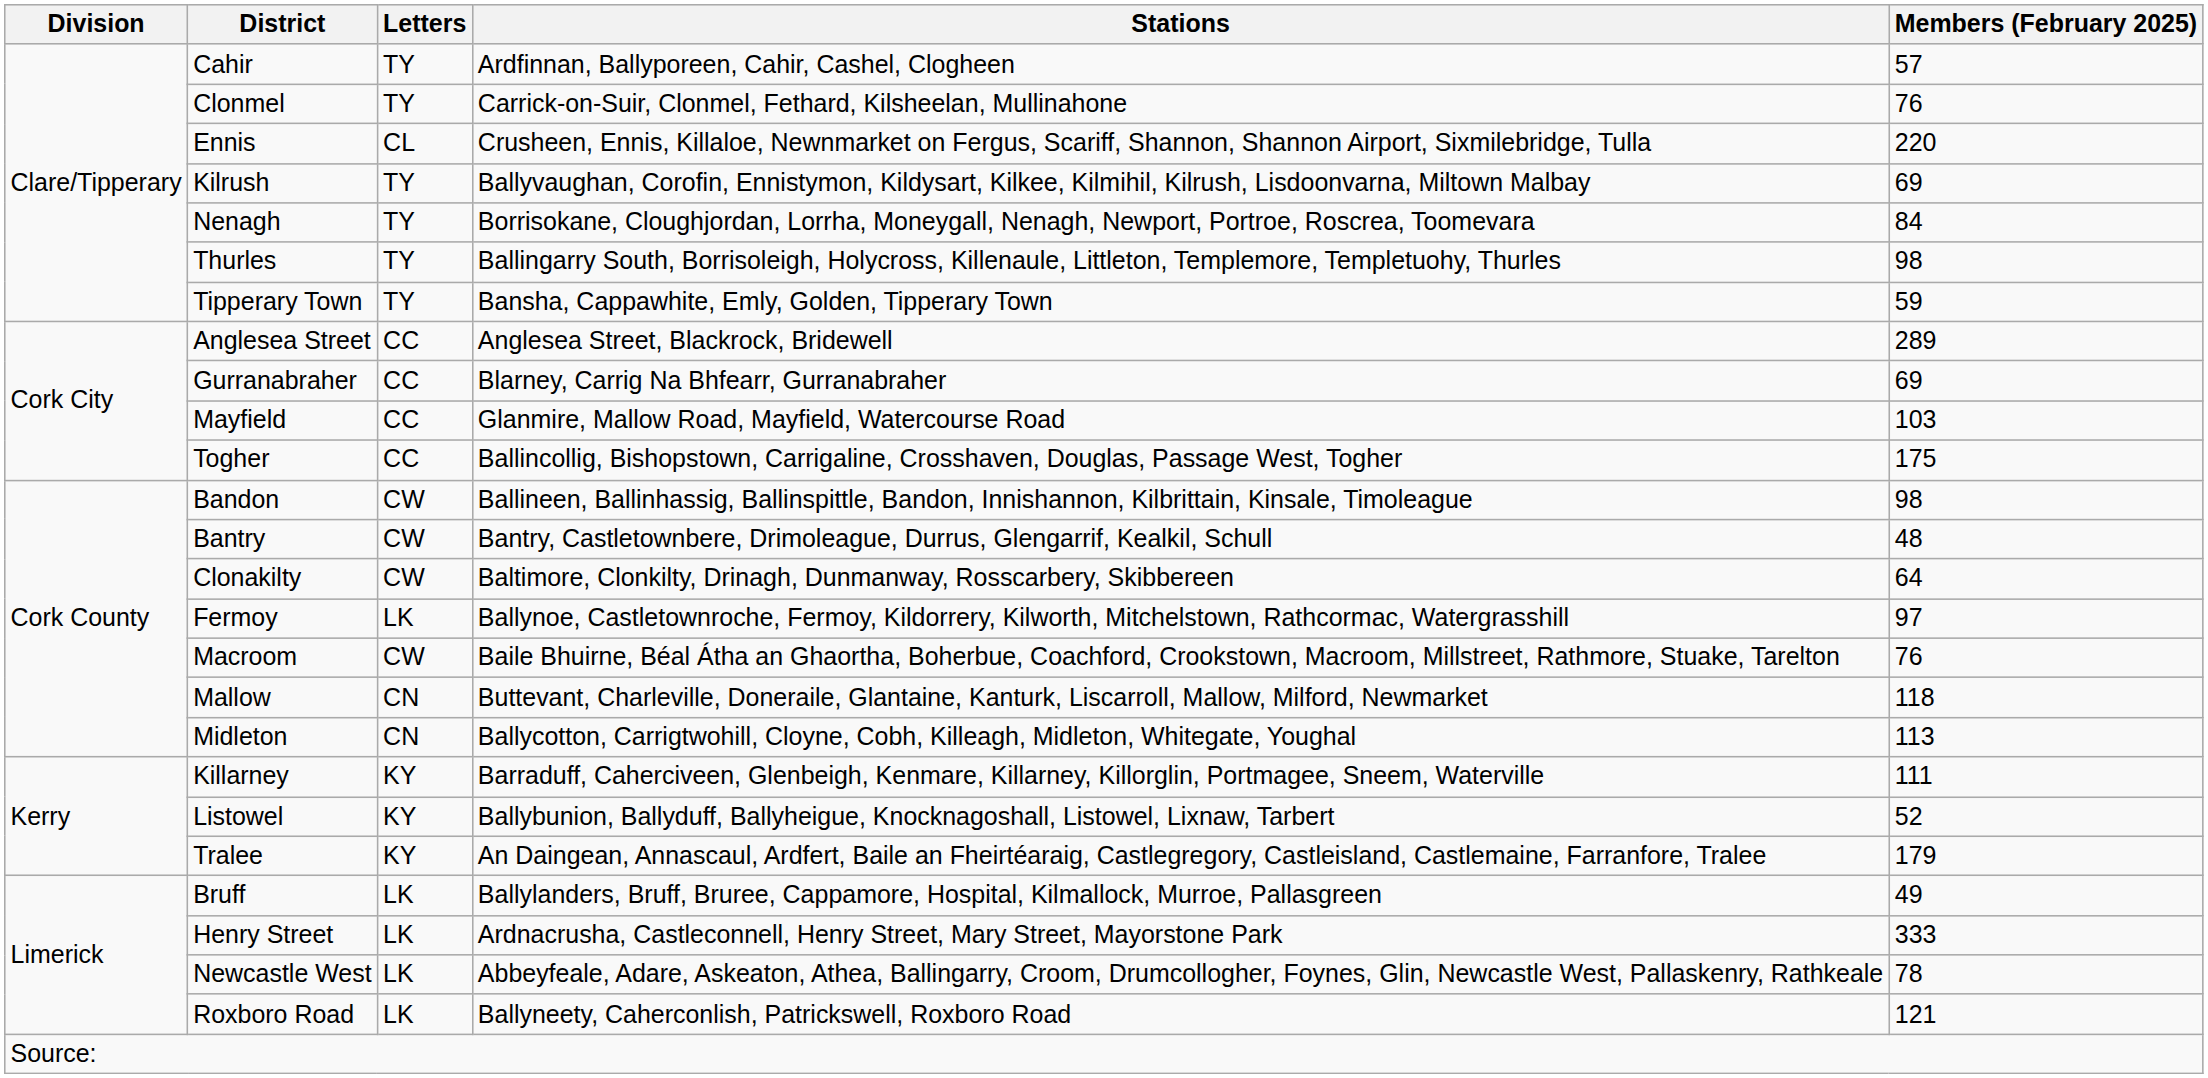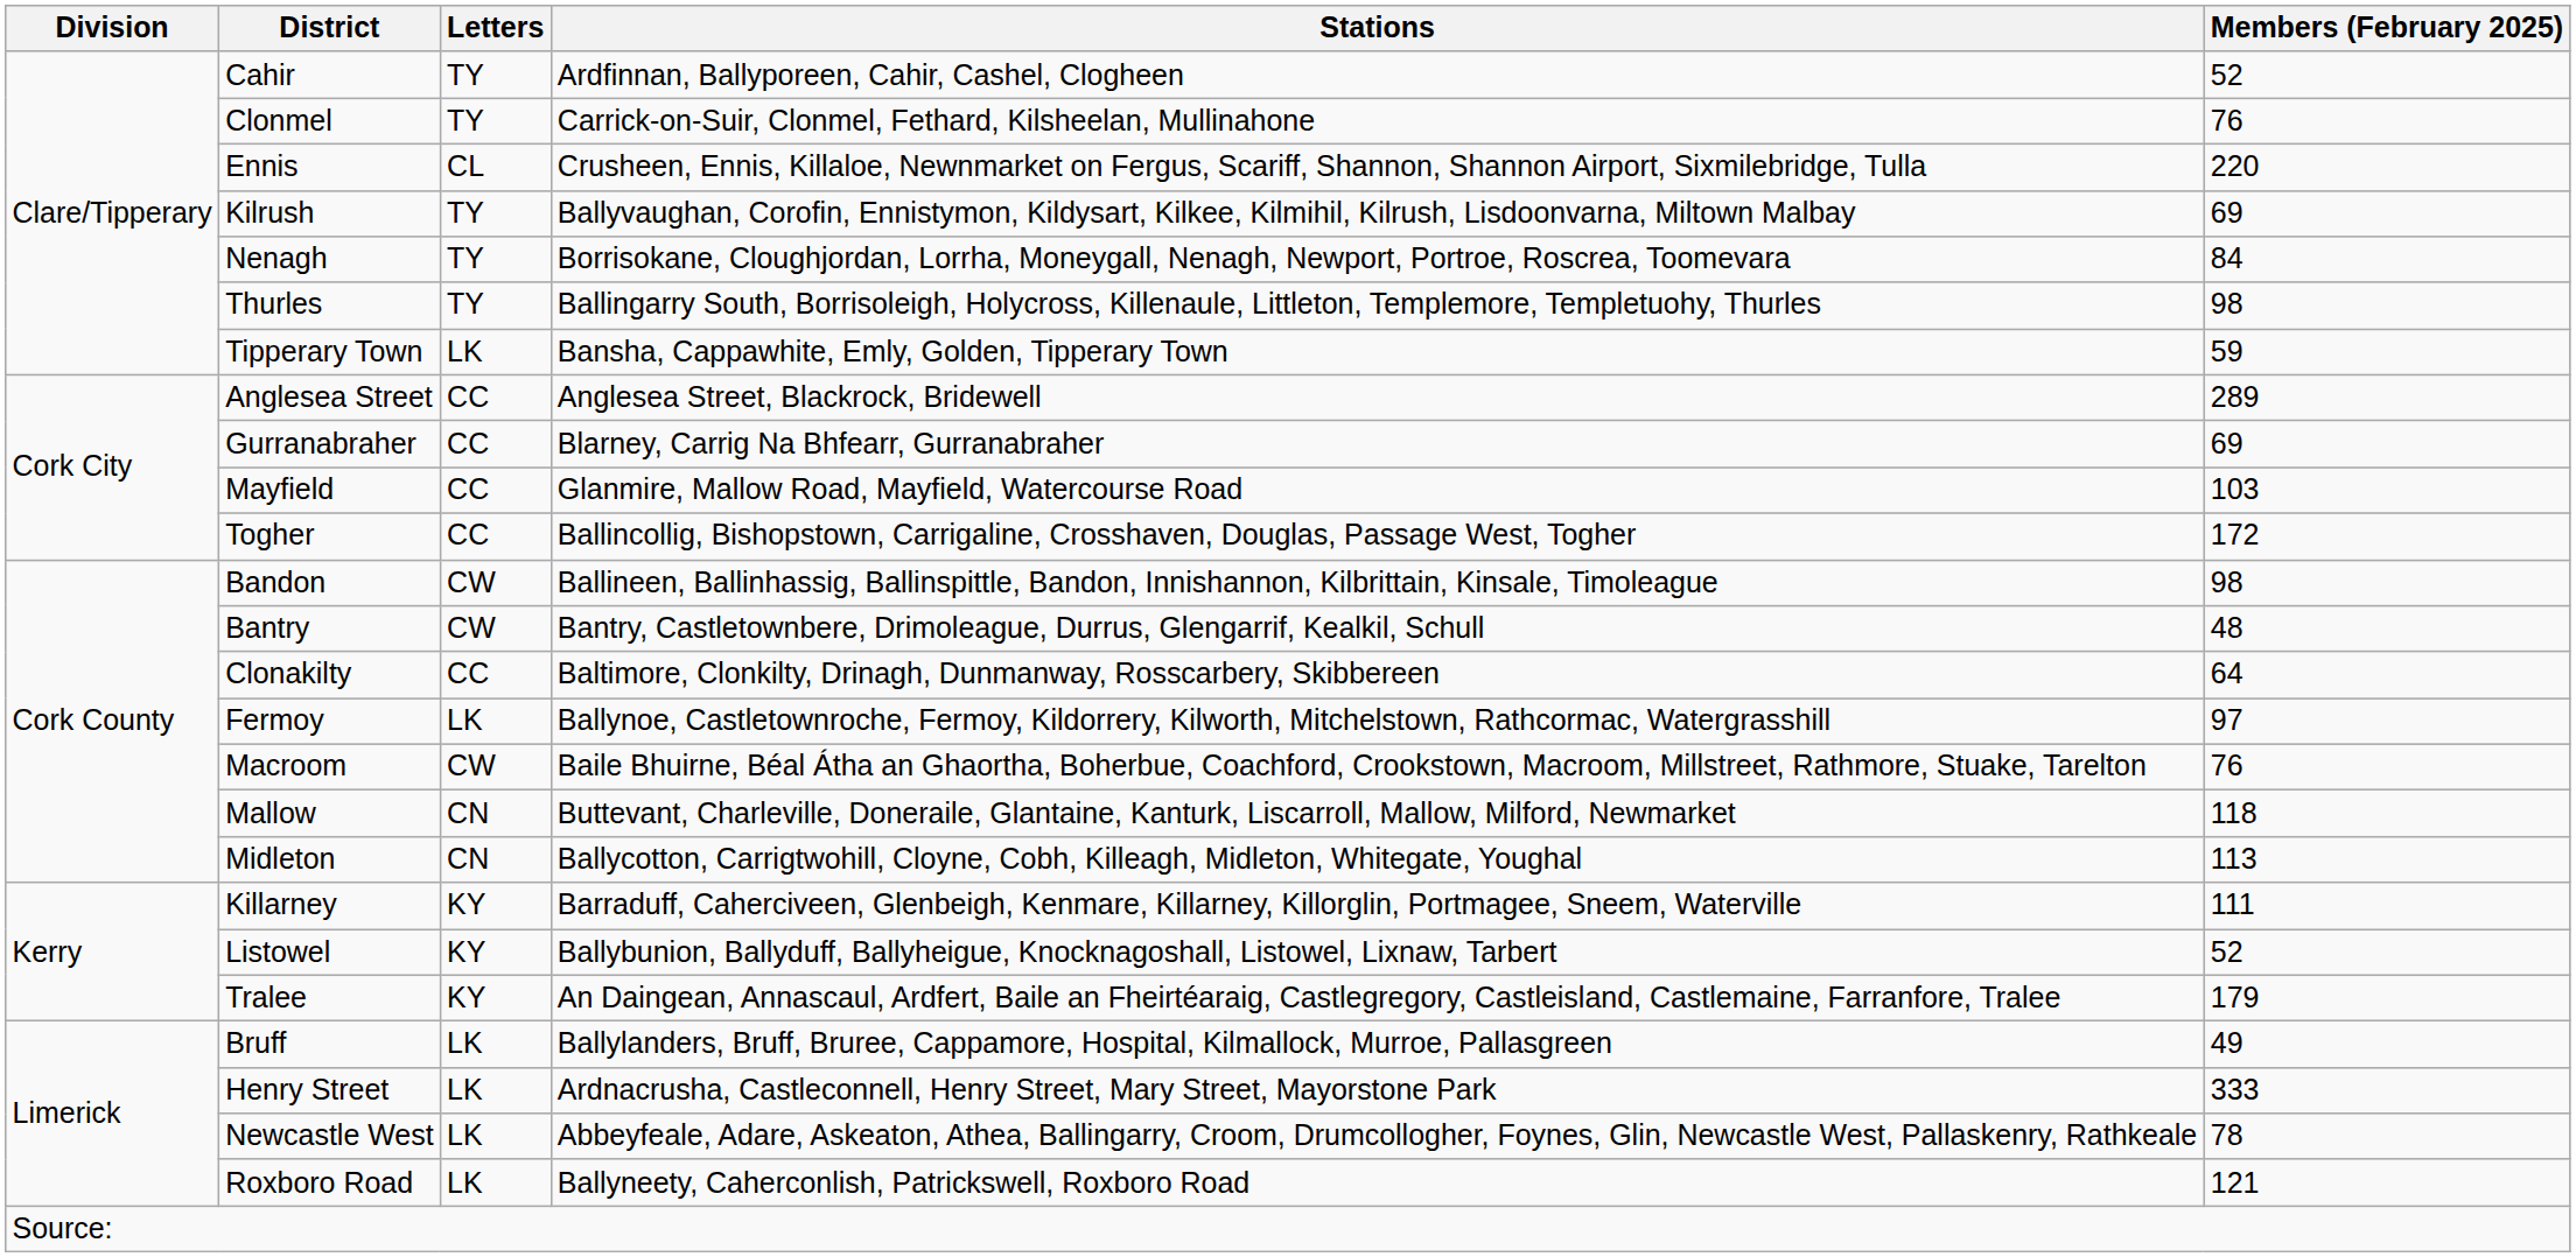Cahir | Members (February 2025): 57 -> 52
Tipperary Town | Letters: TY -> LK
Togher | Members (February 2025): 175 -> 172
Clonakilty | Letters: CW -> CC
